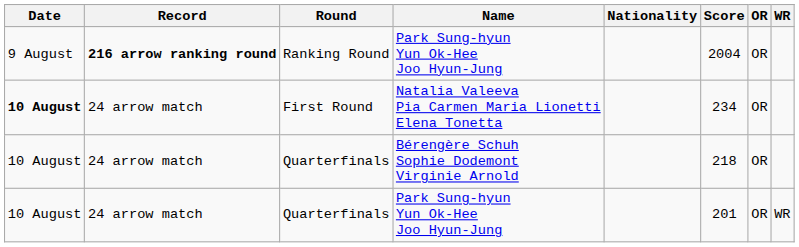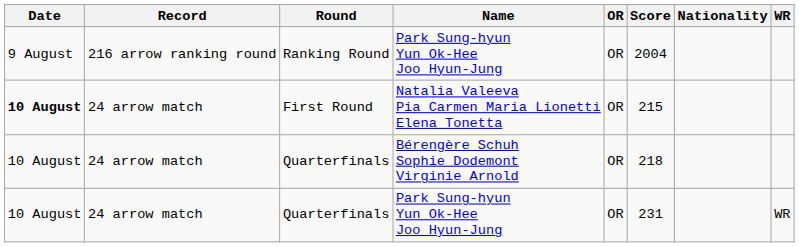columns swapped: Nationality <-> OR
Ranking Round | Record: bold -> normal
First Round | Score: 234 -> 215
Quarterfinals / Park Sung-hyun Yun Ok-Hee Joo Hyun-Jung | Score: 201 -> 231
